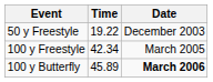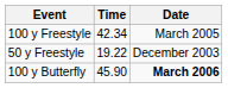rows swapped: 50 y Freestyle <-> 100 y Freestyle
100 y Butterfly | Time: 45.89 -> 45.90
